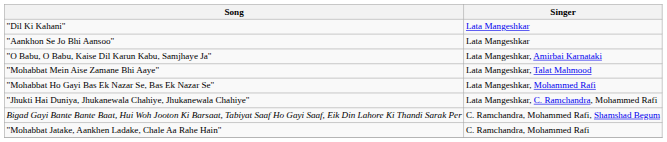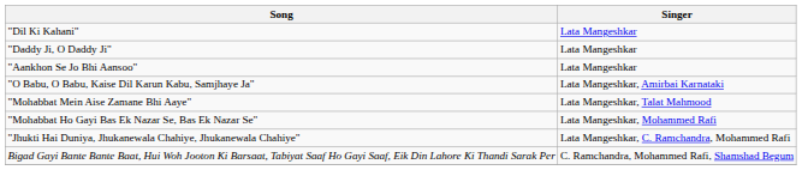+ row: "Daddy Ji, O Daddy Ji" | Lata Mangeshkar
- row: "Mohabbat Jatake, Aankhen Ladake, Chale Aa Rahe Hain" | C. Ramchandra, Mohammed Rafi
